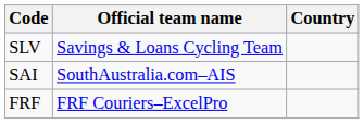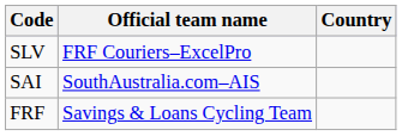SLV | Official team name: Savings & Loans Cycling Team -> FRF Couriers–ExcelPro
FRF | Official team name: FRF Couriers–ExcelPro -> Savings & Loans Cycling Team
